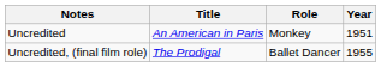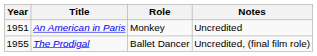columns swapped: Year <-> Notes
